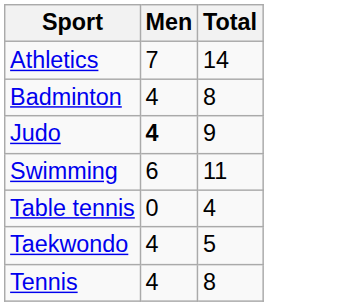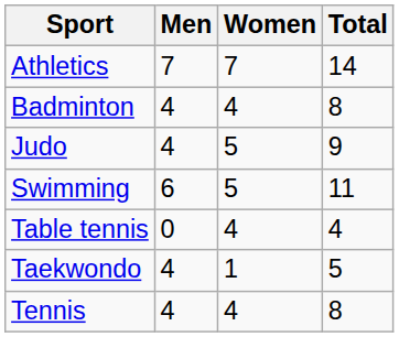+ column: Women | 7 | 4 | 5 | 5 | 4 | 1 | 4
Judo | Men: bold -> normal
